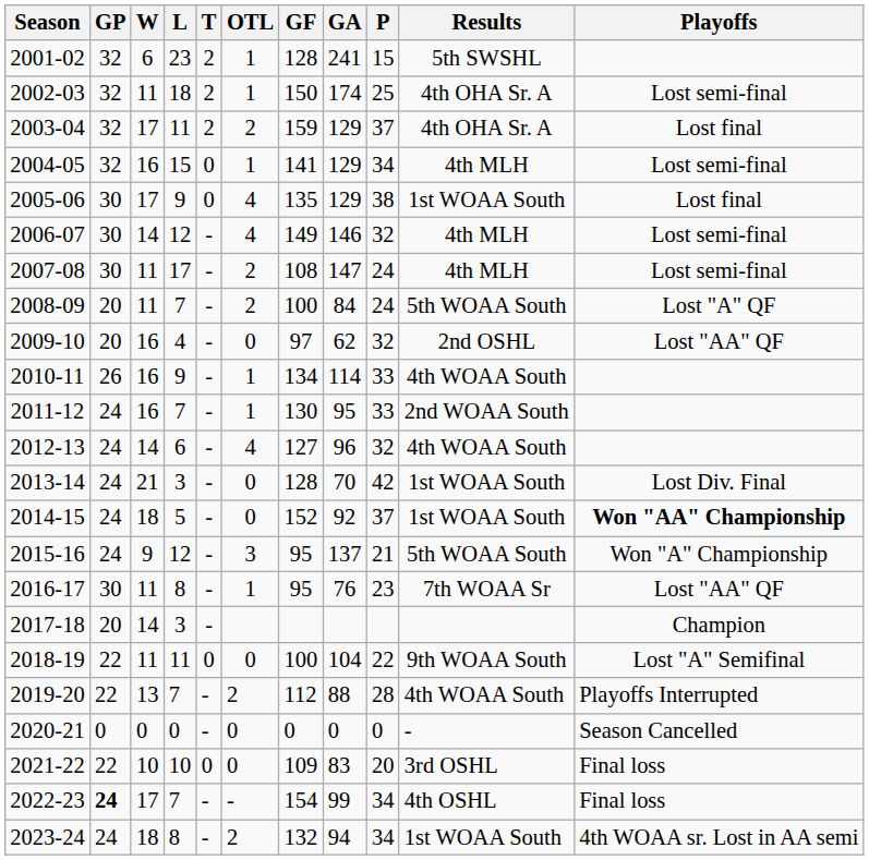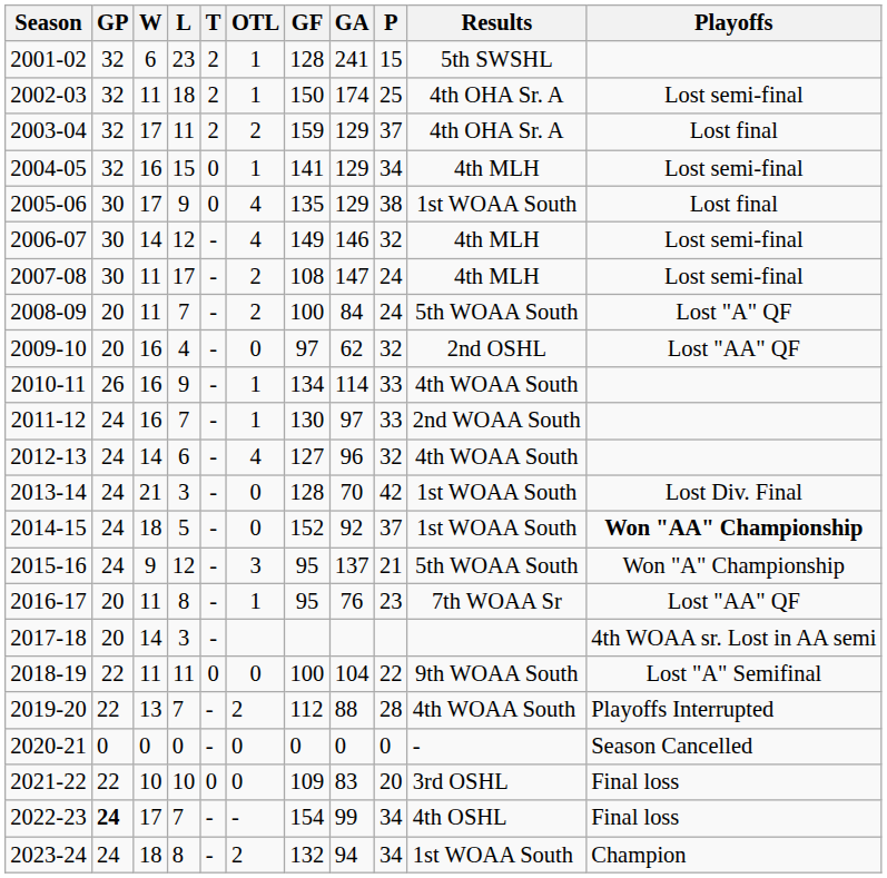2011-12 | GA: 95 -> 97
2016-17 | GP: 30 -> 20
2017-18 | Playoffs: Champion -> 4th WOAA sr. Lost in AA semi
2023-24 | Playoffs: 4th WOAA sr. Lost in AA semi -> Champion
